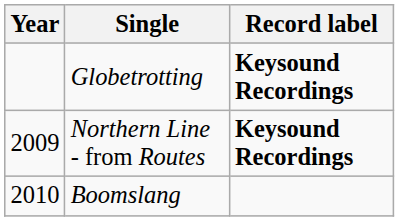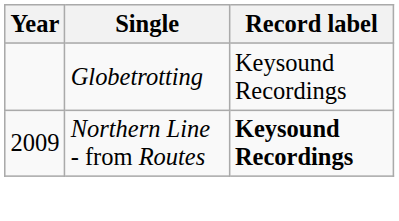Globetrotting | Record label: bold -> normal
- row: 2010 | Boomslang
